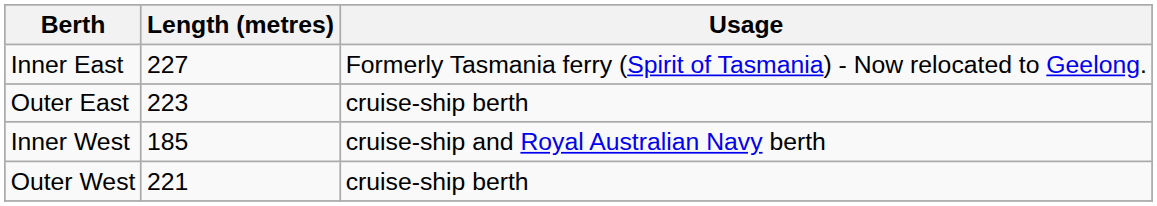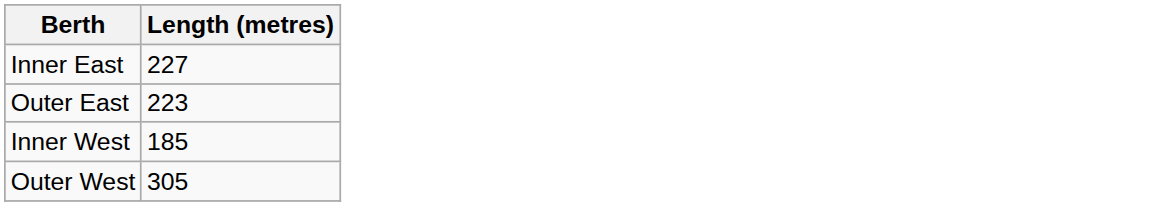- column: Usage | Formerly Tasmania ferry (Spirit of Tasmania) - Now relocated to Geelong. | cruise-ship berth | cruise-ship and Royal Australian Navy berth | cruise-ship berth
Outer West | Length (metres): 221 -> 305
